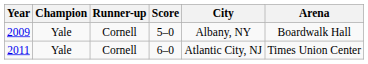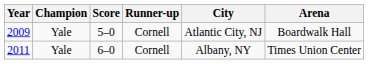columns swapped: Score <-> Runner-up
2009 | City: Albany, NY -> Atlantic City, NJ
2011 | City: Atlantic City, NJ -> Albany, NY
